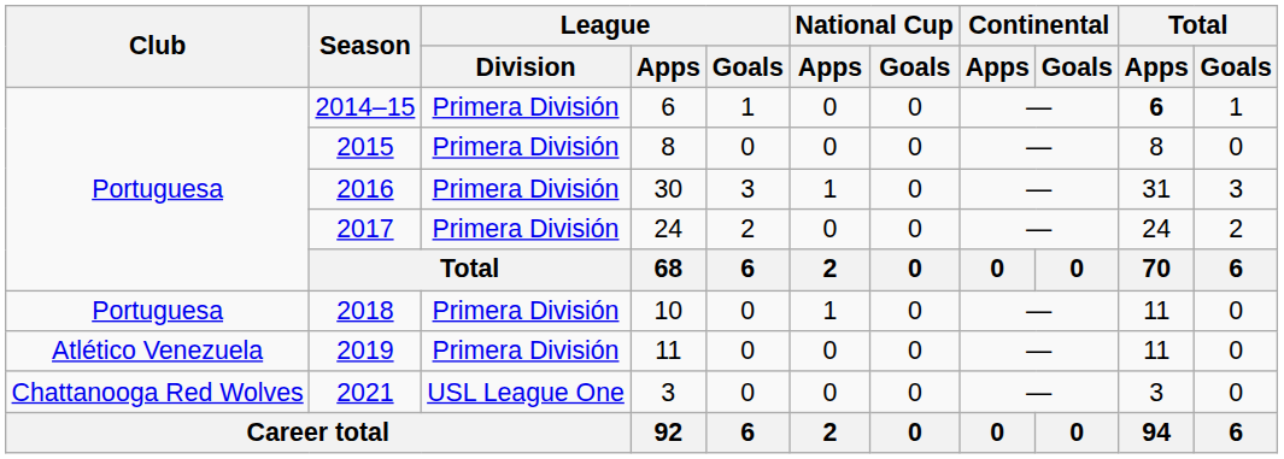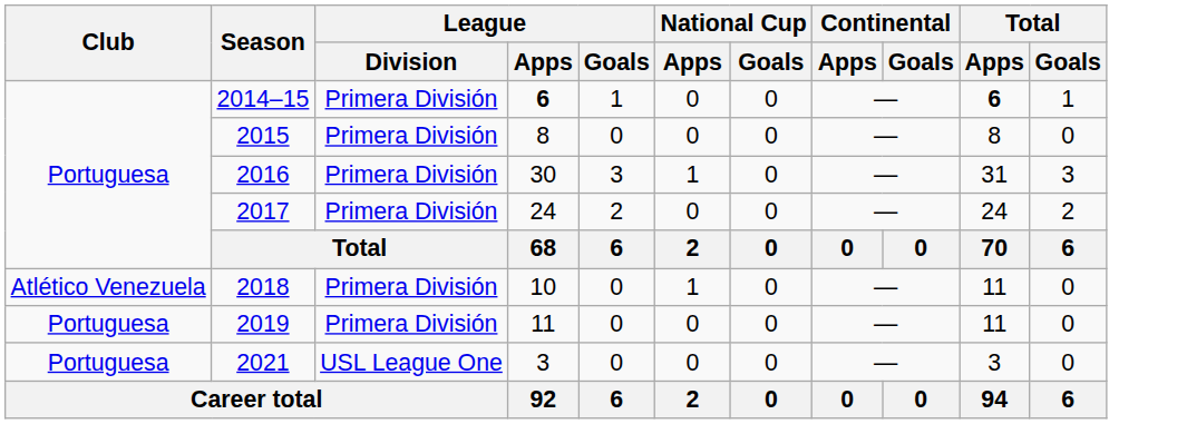2014–15 | League / Apps: normal -> bold
2018 | Club: Portuguesa -> Atlético Venezuela
2019 | Club: Atlético Venezuela -> Portuguesa
2021 | Club: Chattanooga Red Wolves -> Portuguesa
